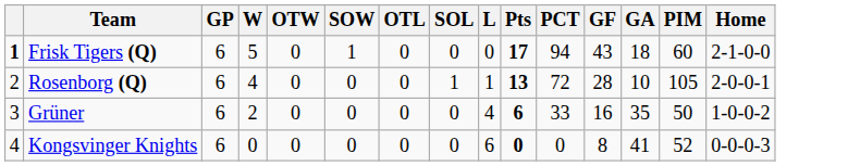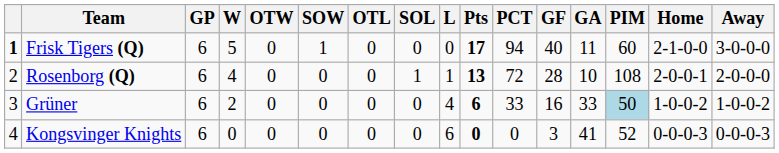+ column: Away | 3-0-0-0 | 2-0-0-0 | 1-0-0-2 | 0-0-0-3
Frisk Tigers (Q) | GF: 43 -> 40
Frisk Tigers (Q) | GA: 18 -> 11
Rosenborg (Q) | PIM: 105 -> 108
Grüner | GA: 35 -> 33
Grüner | PIM: no background -> lightblue background
Kongsvinger Knights | GF: 8 -> 3
